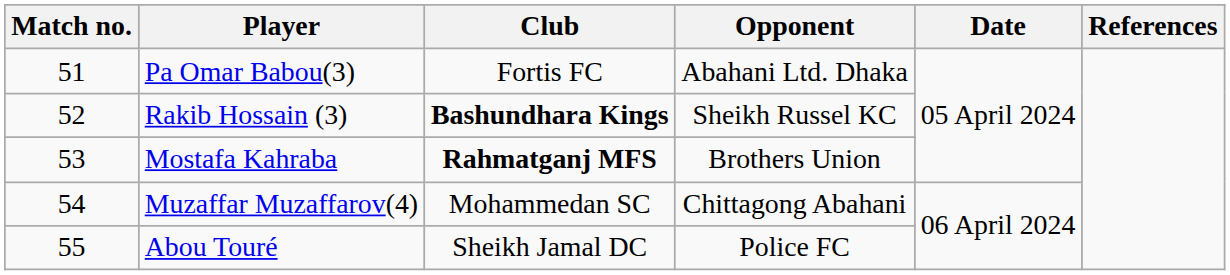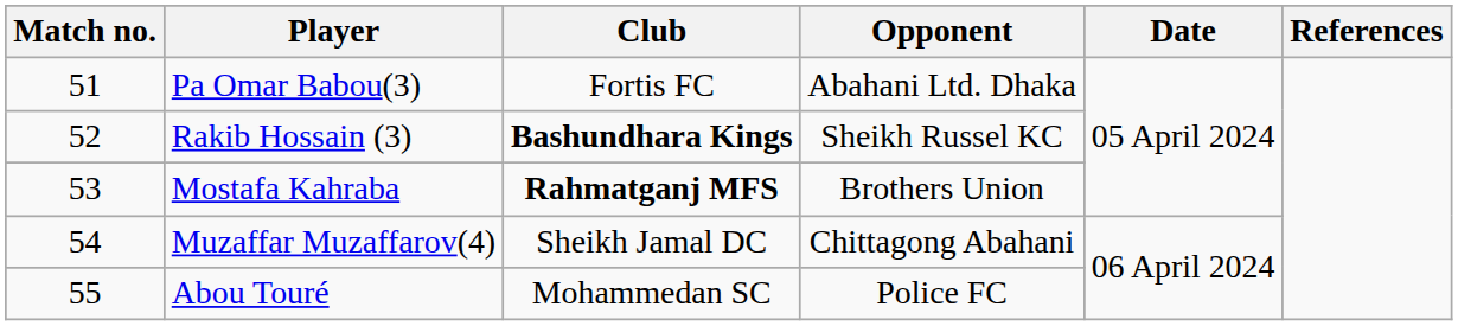Muzaffar Muzaffarov(4) | Club: Mohammedan SC -> Sheikh Jamal DC
Abou Touré | Club: Sheikh Jamal DC -> Mohammedan SC
